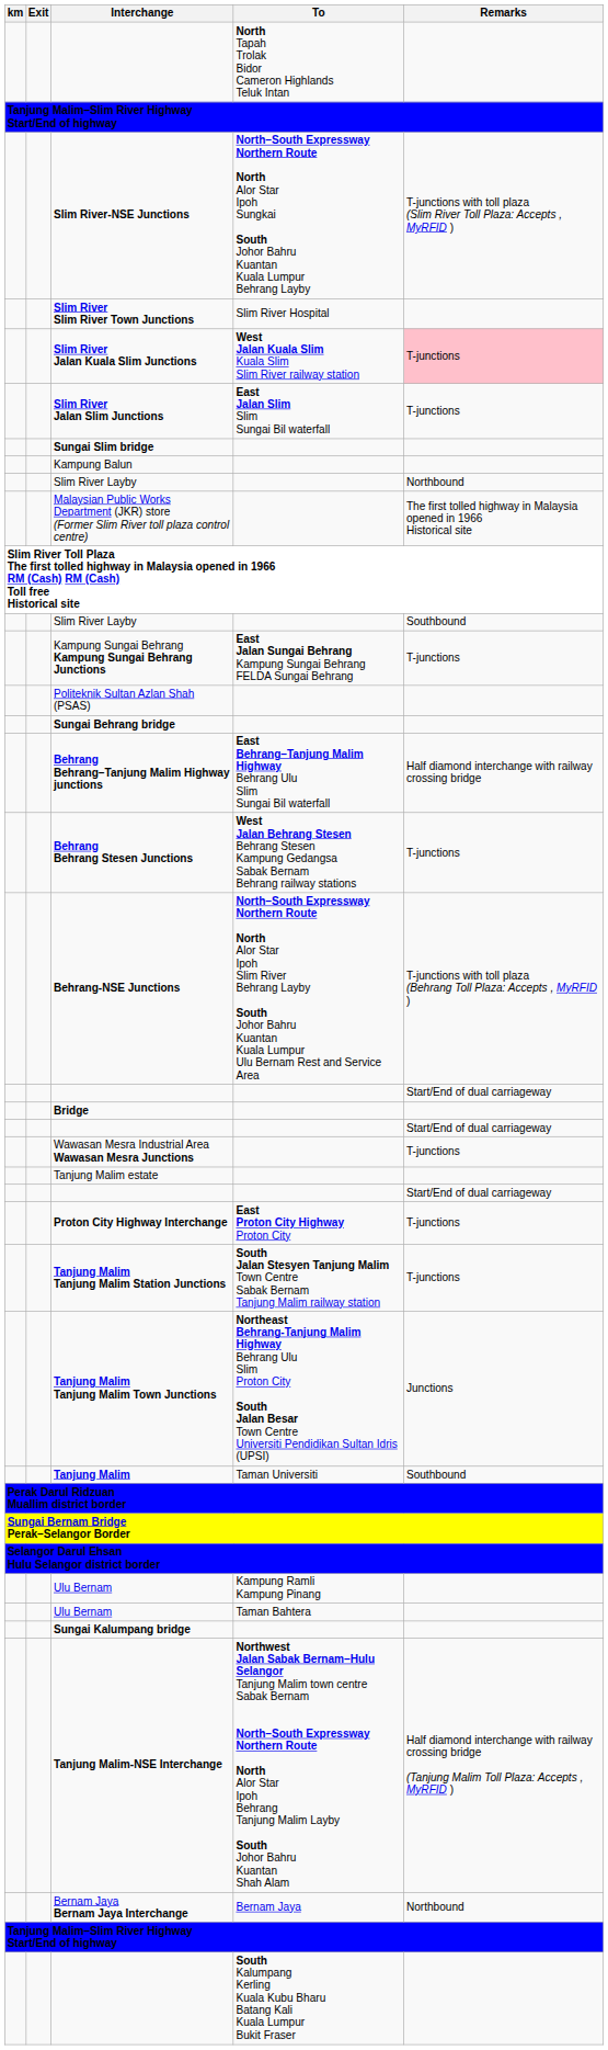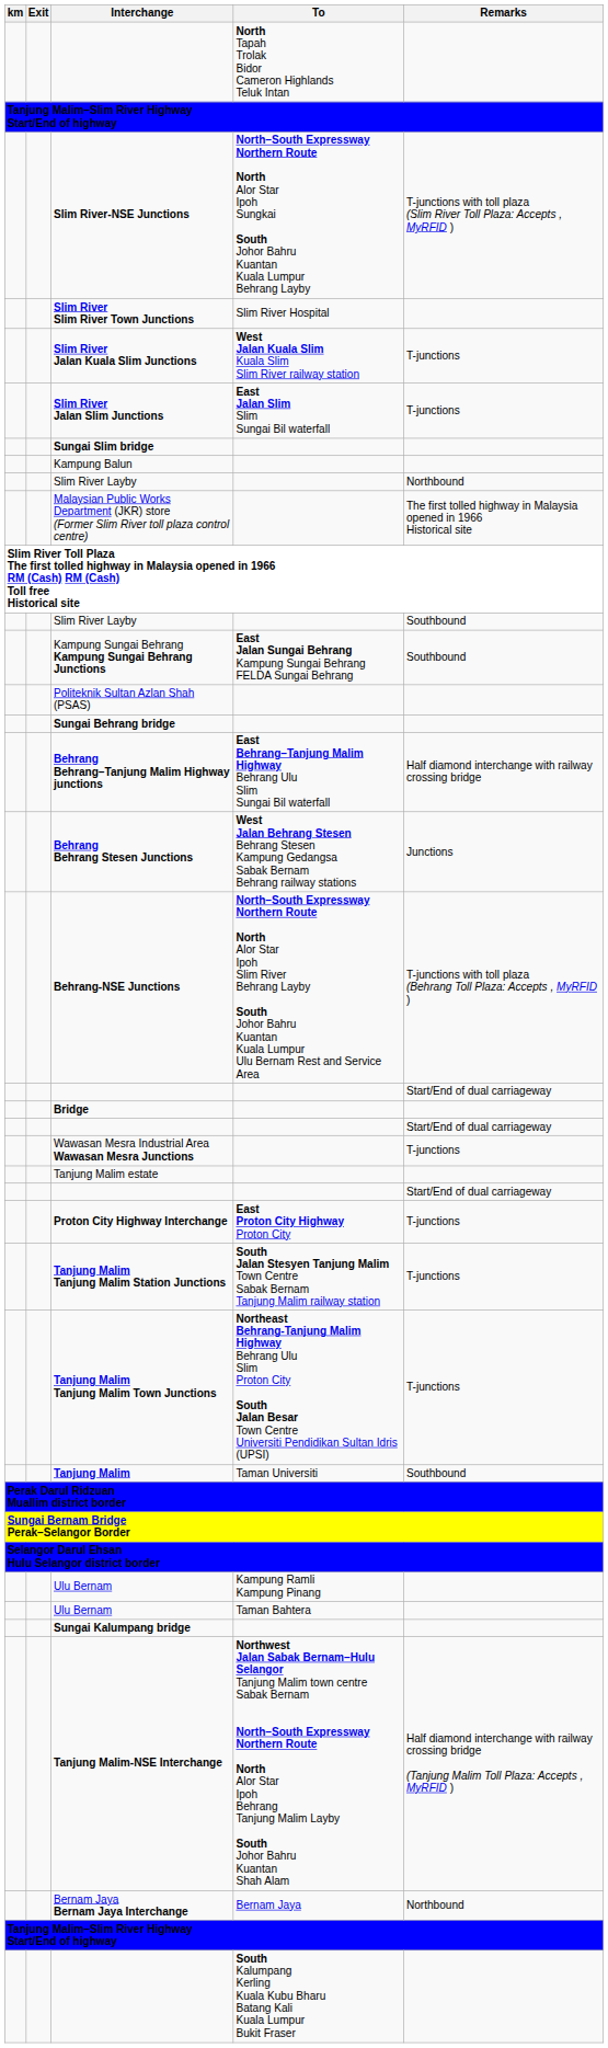Slim River Jalan Kuala Slim Junctions | Remarks: pink background -> no background
Kampung Sungai Behrang Kampung Sungai Behrang Junctions | Remarks: T-junctions -> Southbound
Behrang Behrang Stesen Junctions | Remarks: T-junctions -> Junctions
Tanjung Malim Tanjung Malim Town Junctions | Remarks: Junctions -> T-junctions
